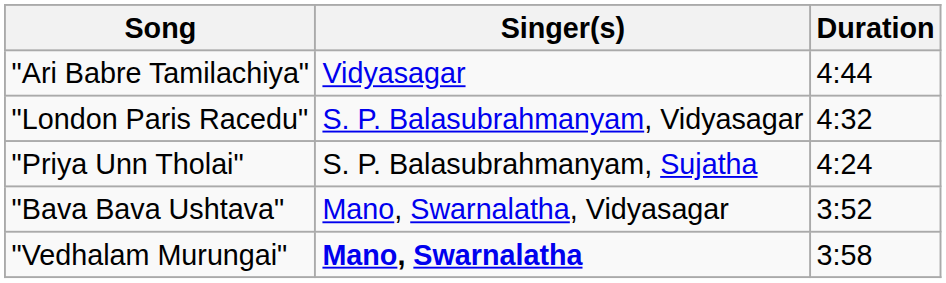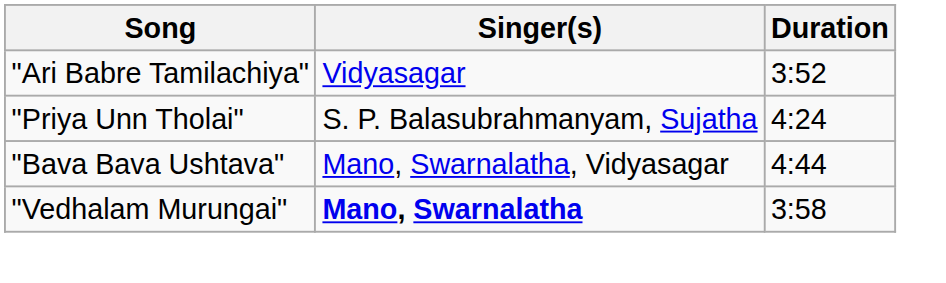"Ari Babre Tamilachiya" | Duration: 4:44 -> 3:52
- row: "London Paris Racedu" | S. P. Balasubrahmanyam, Vidyasagar | 4:32
"Bava Bava Ushtava" | Duration: 3:52 -> 4:44
